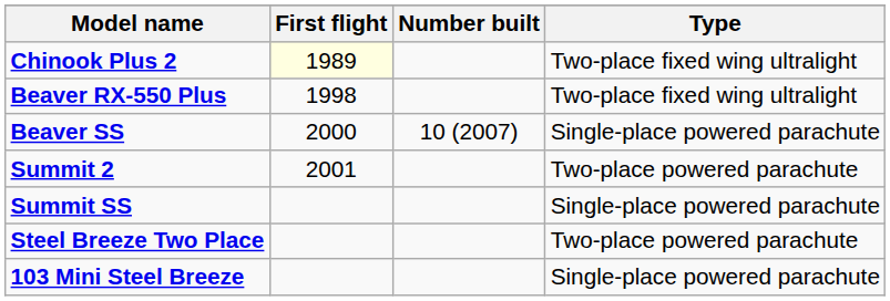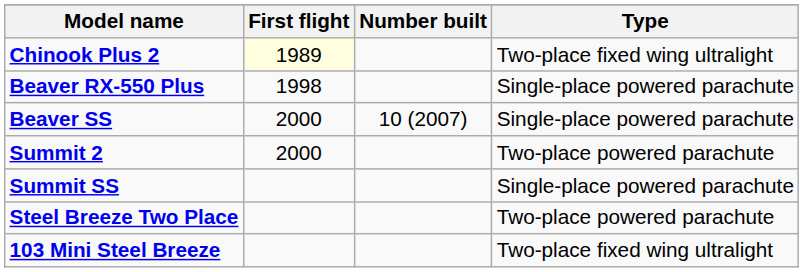Beaver RX-550 Plus | Type: Two-place fixed wing ultralight -> Single-place powered parachute
Summit 2 | First flight: 2001 -> 2000
103 Mini Steel Breeze | Type: Single-place powered parachute -> Two-place fixed wing ultralight
